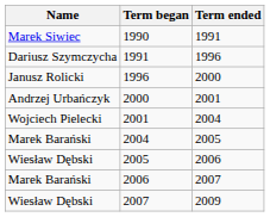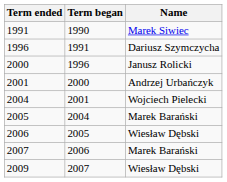columns swapped: Name <-> Term ended
